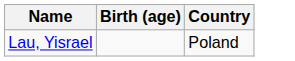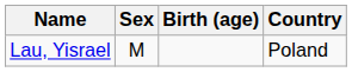+ column: Sex | M
